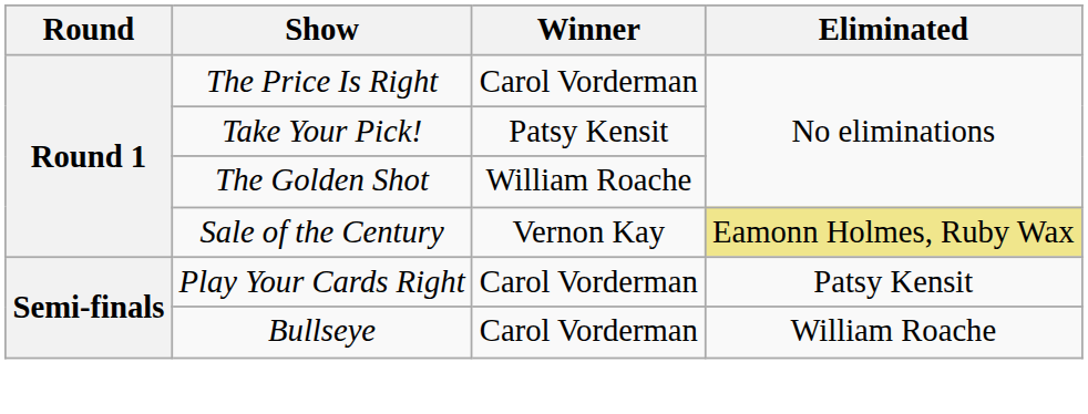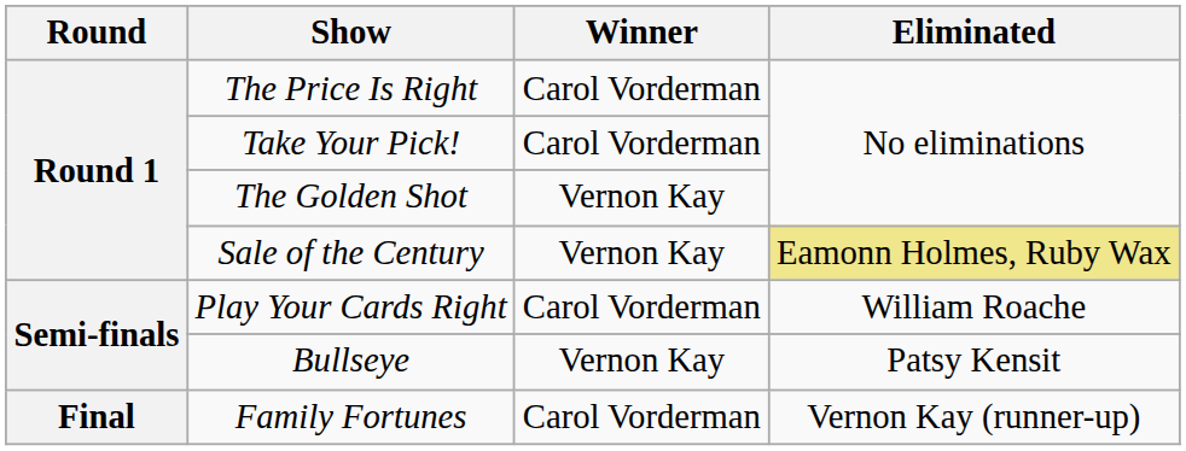Take Your Pick! | Winner: Patsy Kensit -> Carol Vorderman
The Golden Shot | Winner: William Roache -> Vernon Kay
Play Your Cards Right | Eliminated: Patsy Kensit -> William Roache
Bullseye | Winner: Carol Vorderman -> Vernon Kay
Bullseye | Eliminated: William Roache -> Patsy Kensit
+ row: Final | Family Fortunes | Carol Vorderman | Vernon Kay (runner-up)
